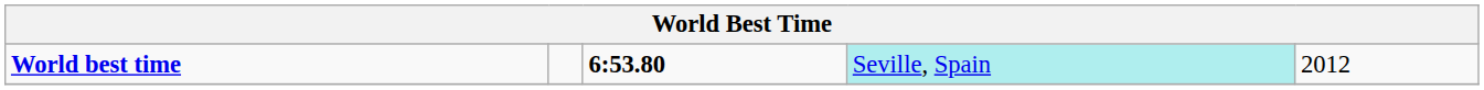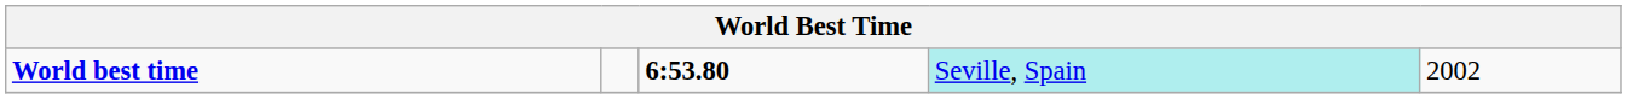World best time | column 5: 2012 -> 2002
